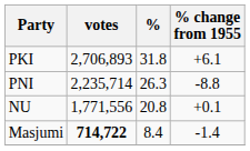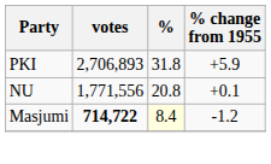PKI | % change from 1955: +6.1 -> +5.9
- row: PNI | 2,235,714 | 26.3 | -8.8
Masjumi | %: no background -> lightyellow background
Masjumi | % change from 1955: -1.4 -> -1.2
